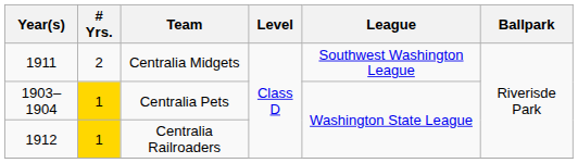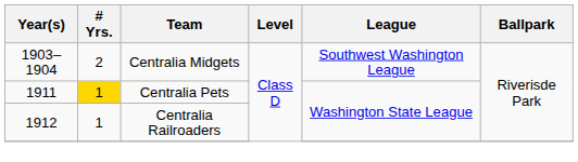Centralia Midgets | Year(s): 1911 -> 1903–1904
Centralia Pets | Year(s): 1903–1904 -> 1911
Centralia Railroaders | # Yrs.: gold background -> no background
